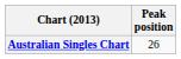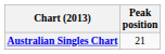Australian Singles Chart | Peak position: 26 -> 21
